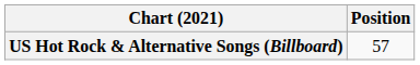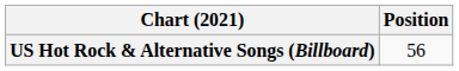US Hot Rock & Alternative Songs (Billboard) | Position: 57 -> 56
